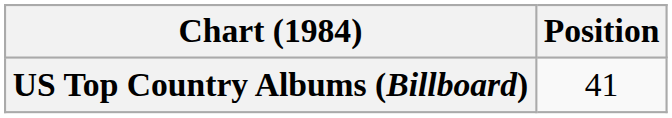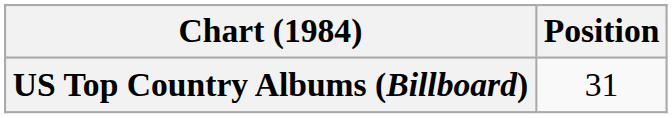US Top Country Albums (Billboard) | Position: 41 -> 31
